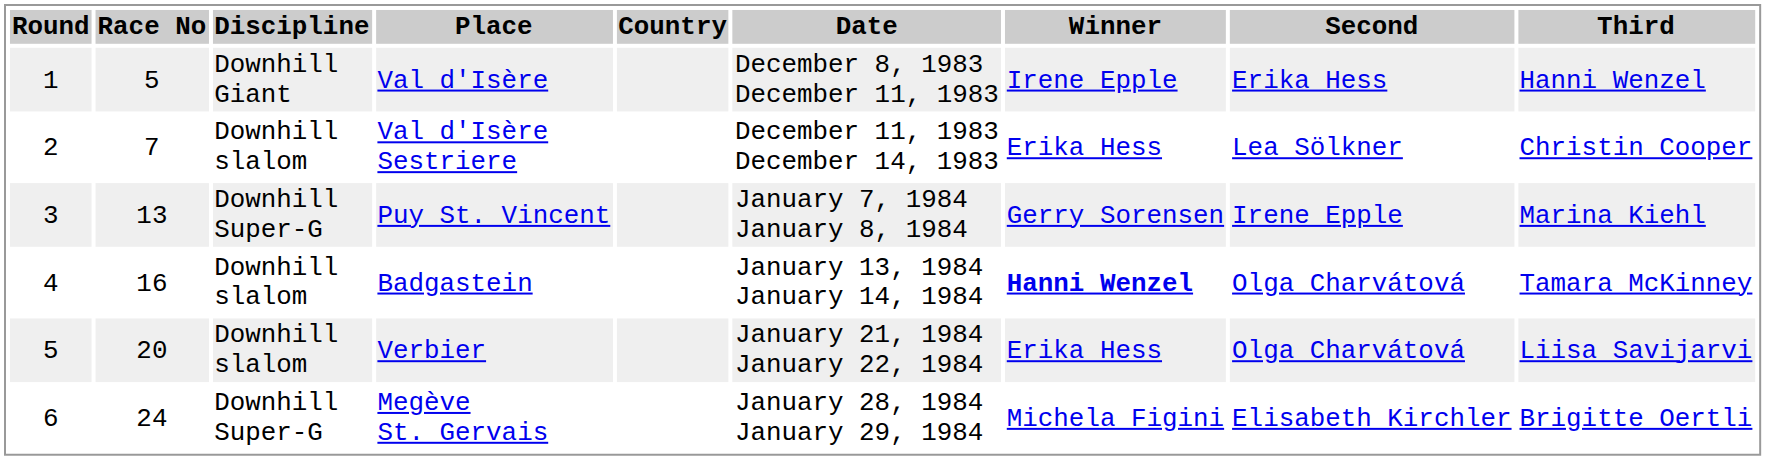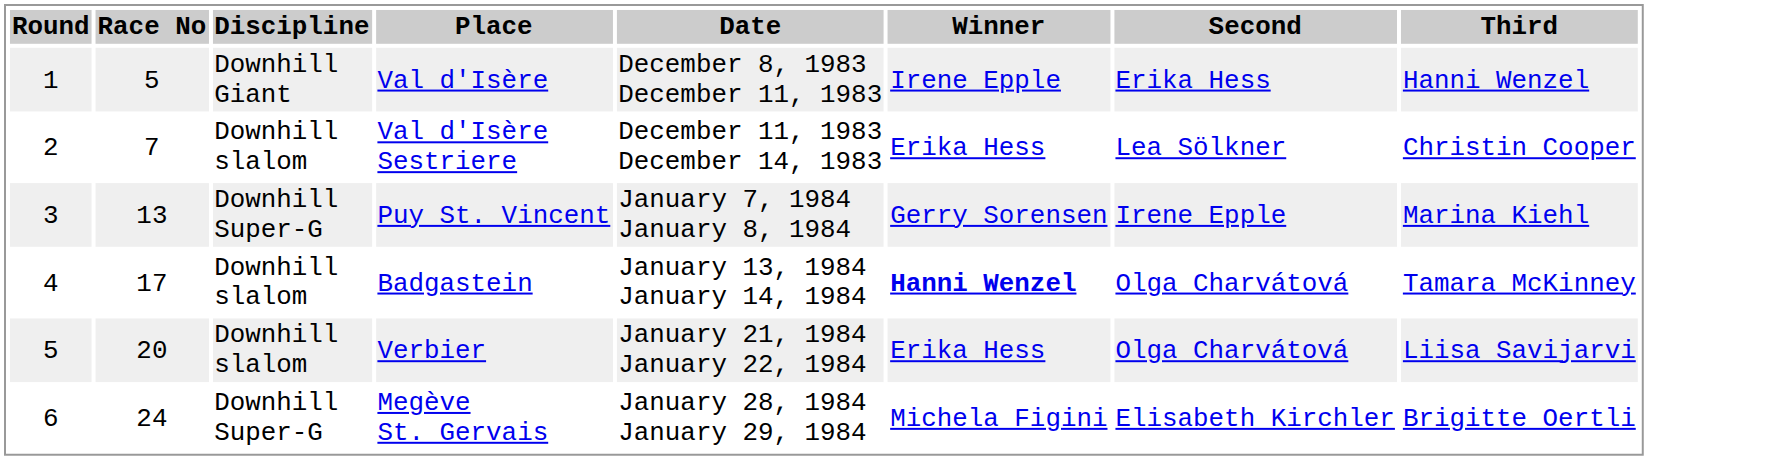- column: Country
Badgastein | Race No: 16 -> 17
